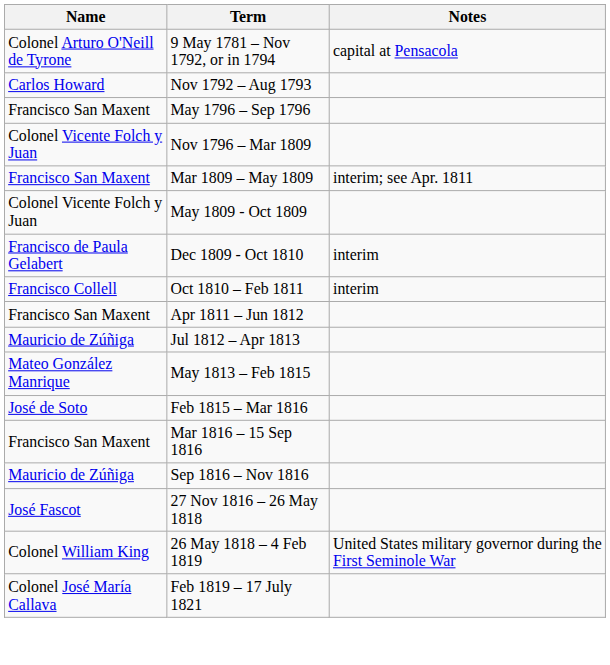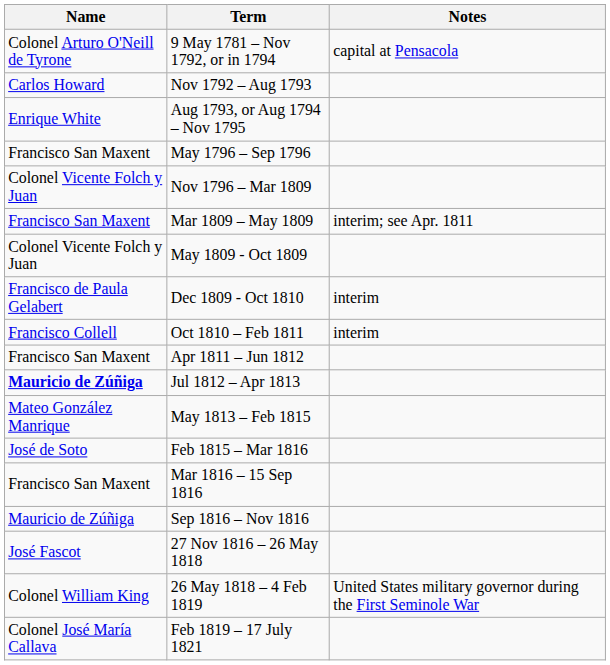+ row: Enrique White | Aug 1793, or Aug 1794 – Nov 1795
Jul 1812 – Apr 1813 | Name: normal -> bold
